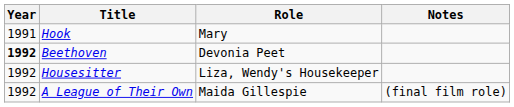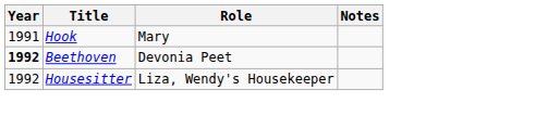- row: 1992 | A League of Their Own | Maida Gillespie | (final film role)
